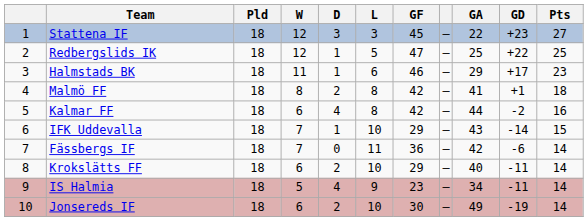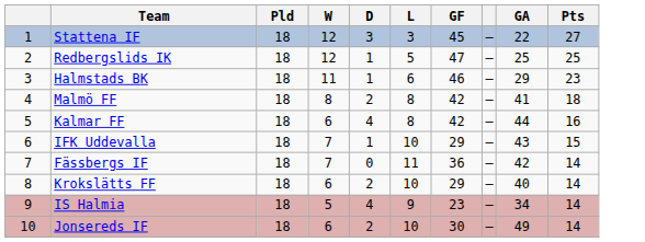- column: GD | +23 | +22 | +17 | +1 | -2 | -14 | -6 | -11 | -11 | -19
